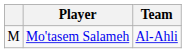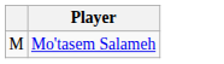- column: Team | Al-Ahli
